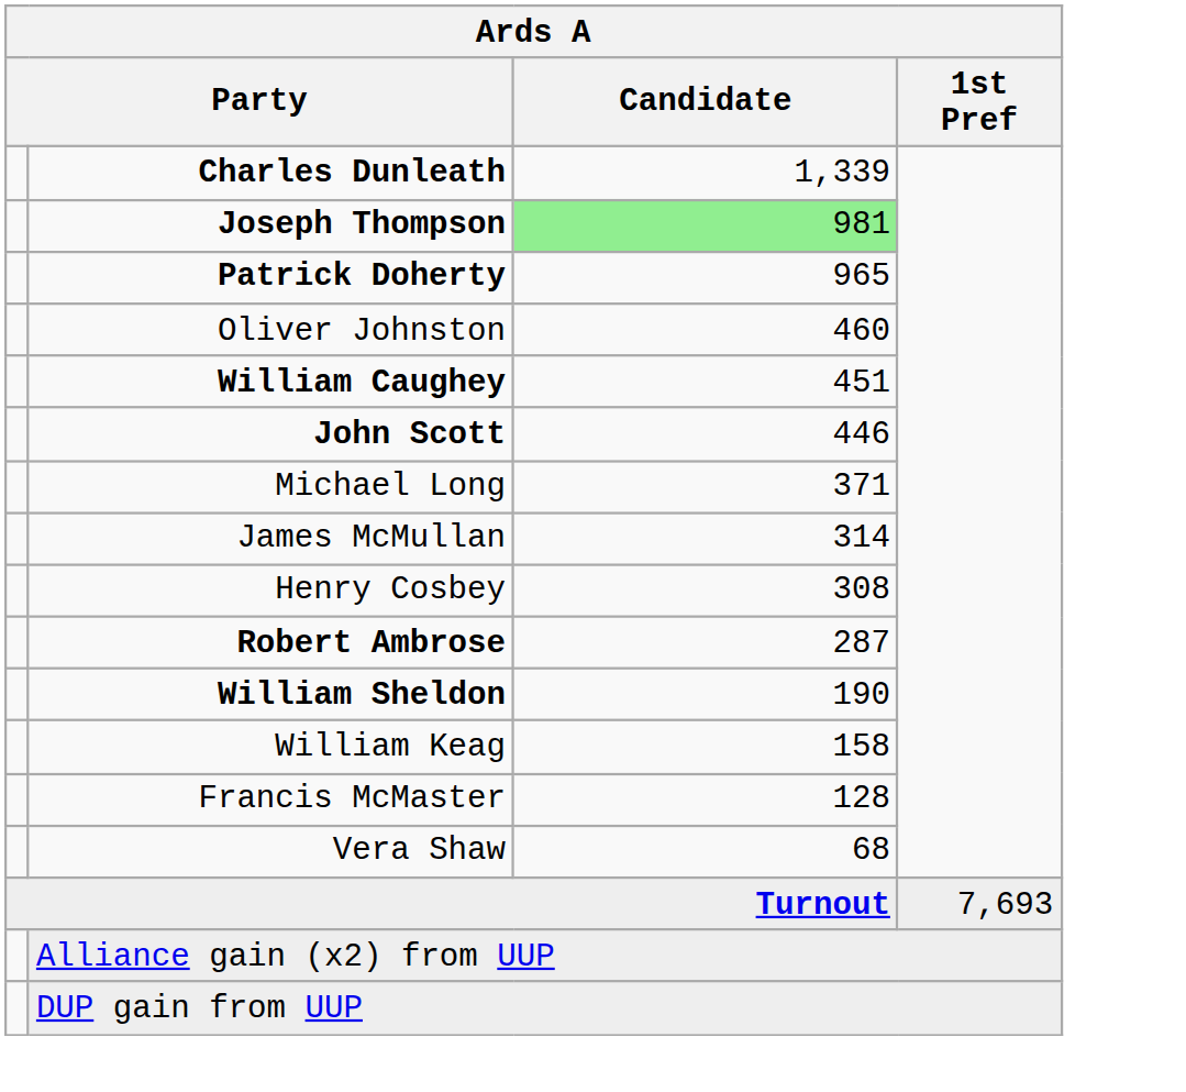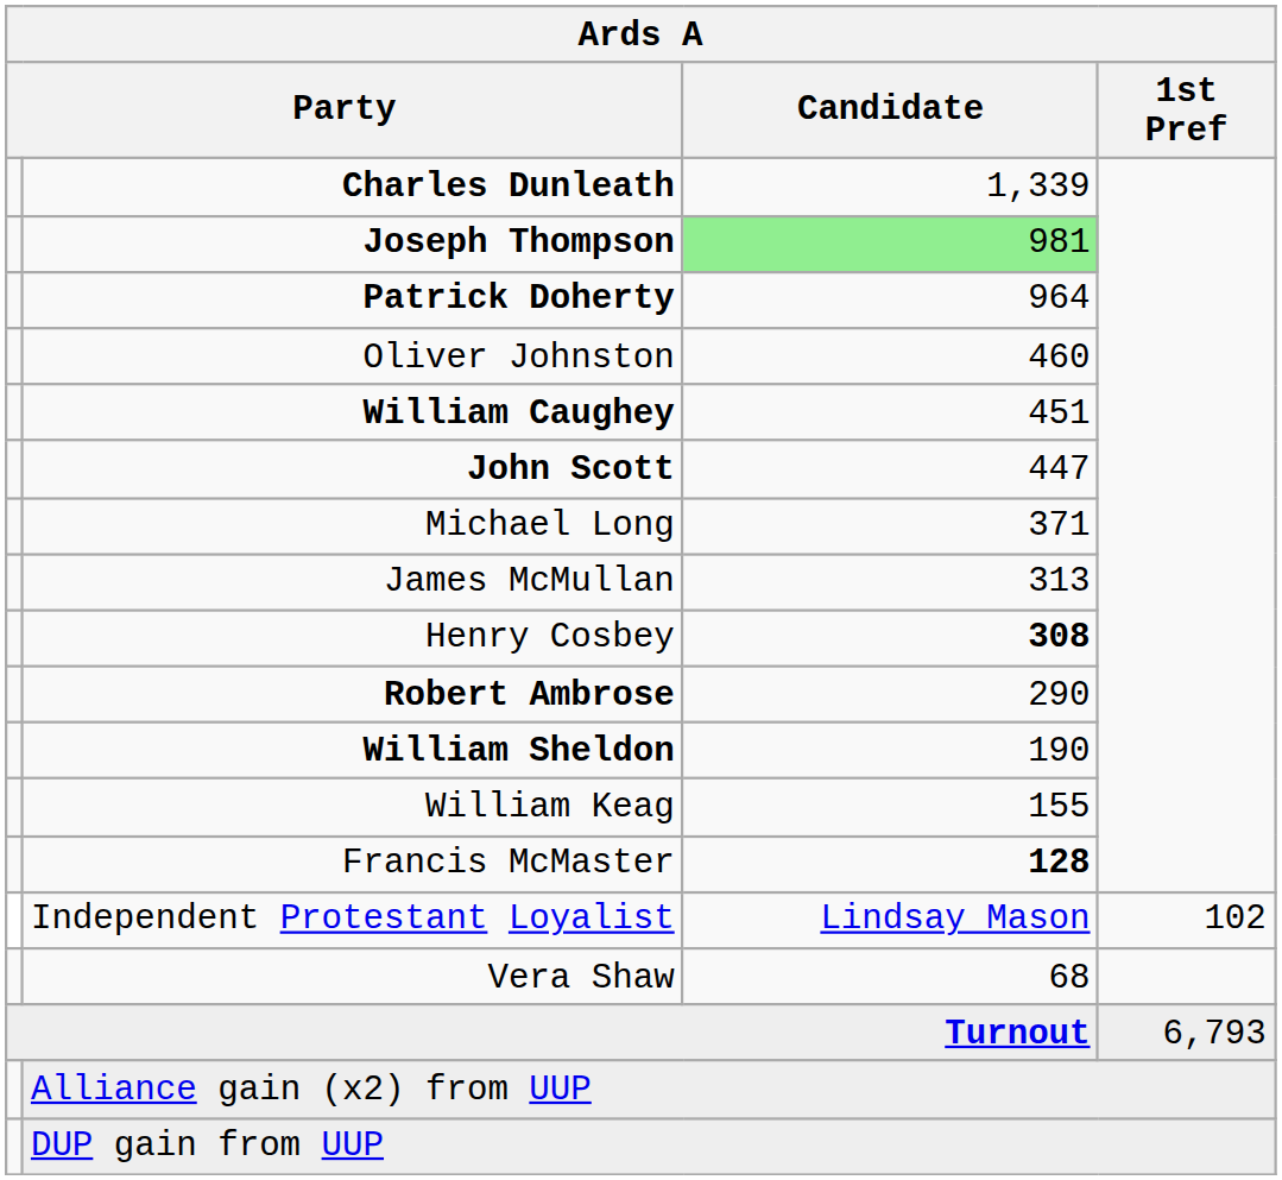Patrick Doherty | Candidate: 965 -> 964
John Scott | Candidate: 446 -> 447
James McMullan | Candidate: 314 -> 313
Henry Cosbey | Candidate: normal -> bold
Robert Ambrose | Candidate: 287 -> 290
William Keag | Candidate: 158 -> 155
Francis McMaster | Candidate: normal -> bold
+ row: Independent Protestant Loyalist | Lindsay Mason | 102
Turnout | 1st Pref: 7,693 -> 6,793
